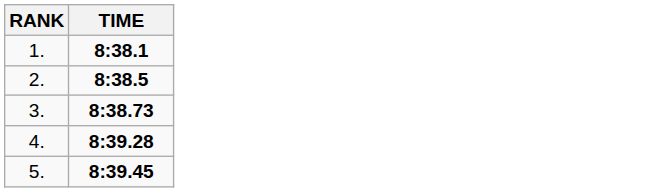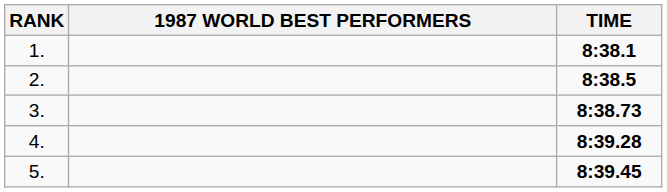+ column: 1987 WORLD BEST PERFORMERS
